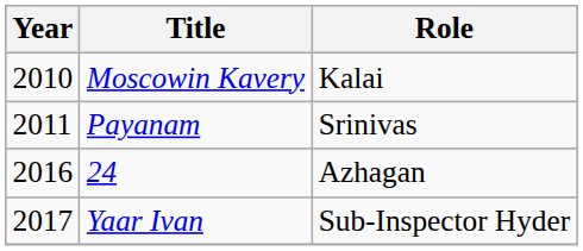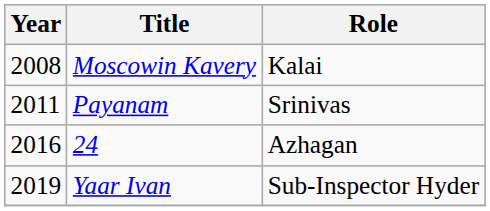Moscowin Kavery | Year: 2010 -> 2008
Yaar Ivan | Year: 2017 -> 2019
